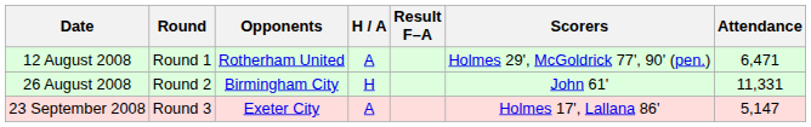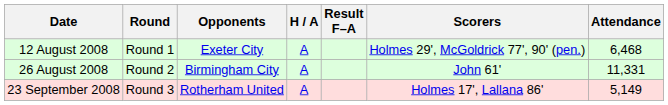12 August 2008 | Opponents: Rotherham United -> Exeter City
12 August 2008 | Attendance: 6,471 -> 6,468
26 August 2008 | H / A: H -> A
23 September 2008 | Opponents: Exeter City -> Rotherham United
23 September 2008 | Attendance: 5,147 -> 5,149
